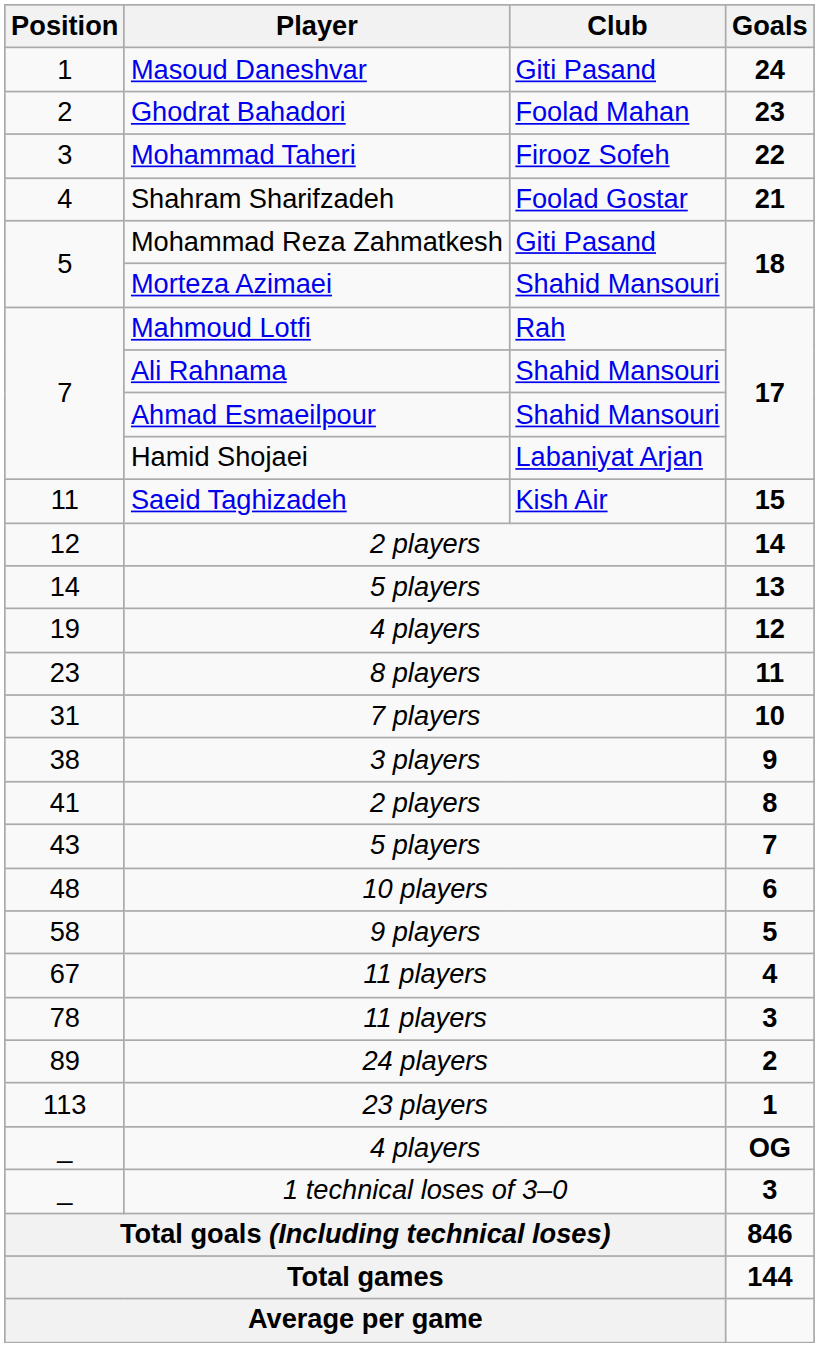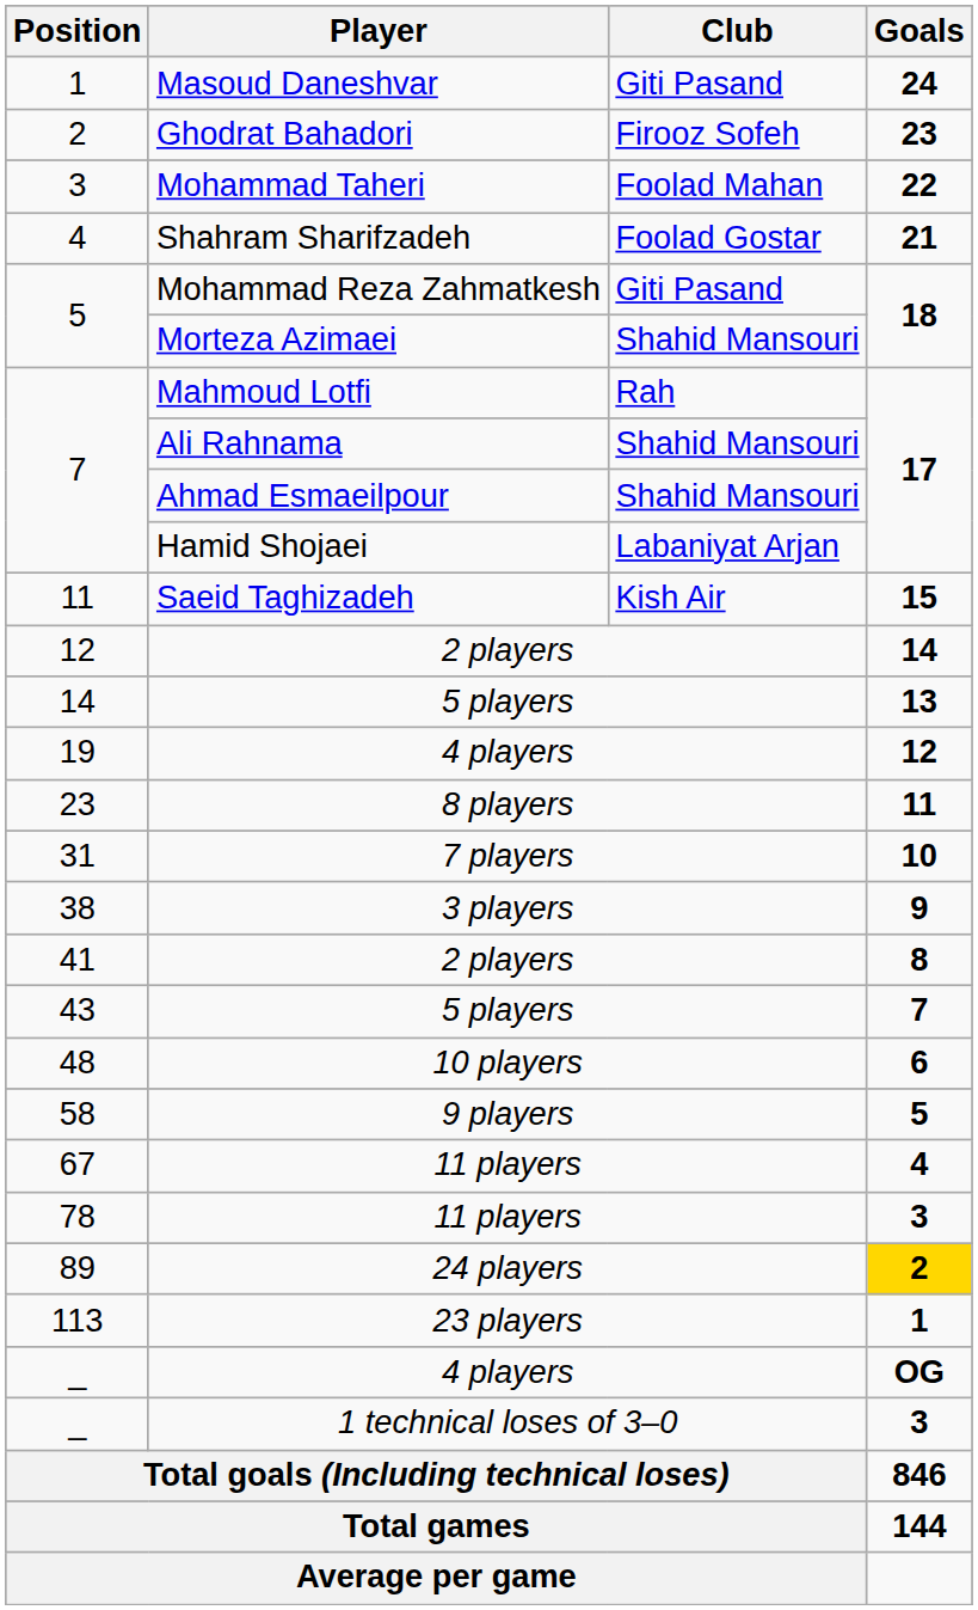Ghodrat Bahadori | Club: Foolad Mahan -> Firooz Sofeh
Mohammad Taheri | Club: Firooz Sofeh -> Foolad Mahan
24 players | Goals: no background -> gold background
